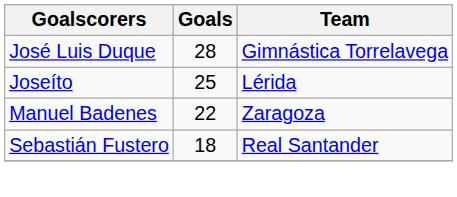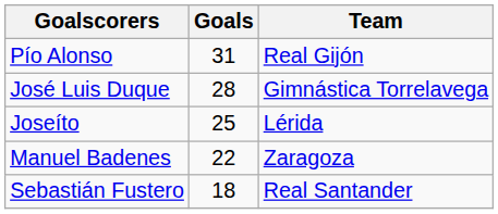+ row: Pío Alonso | 31 | Real Gijón
